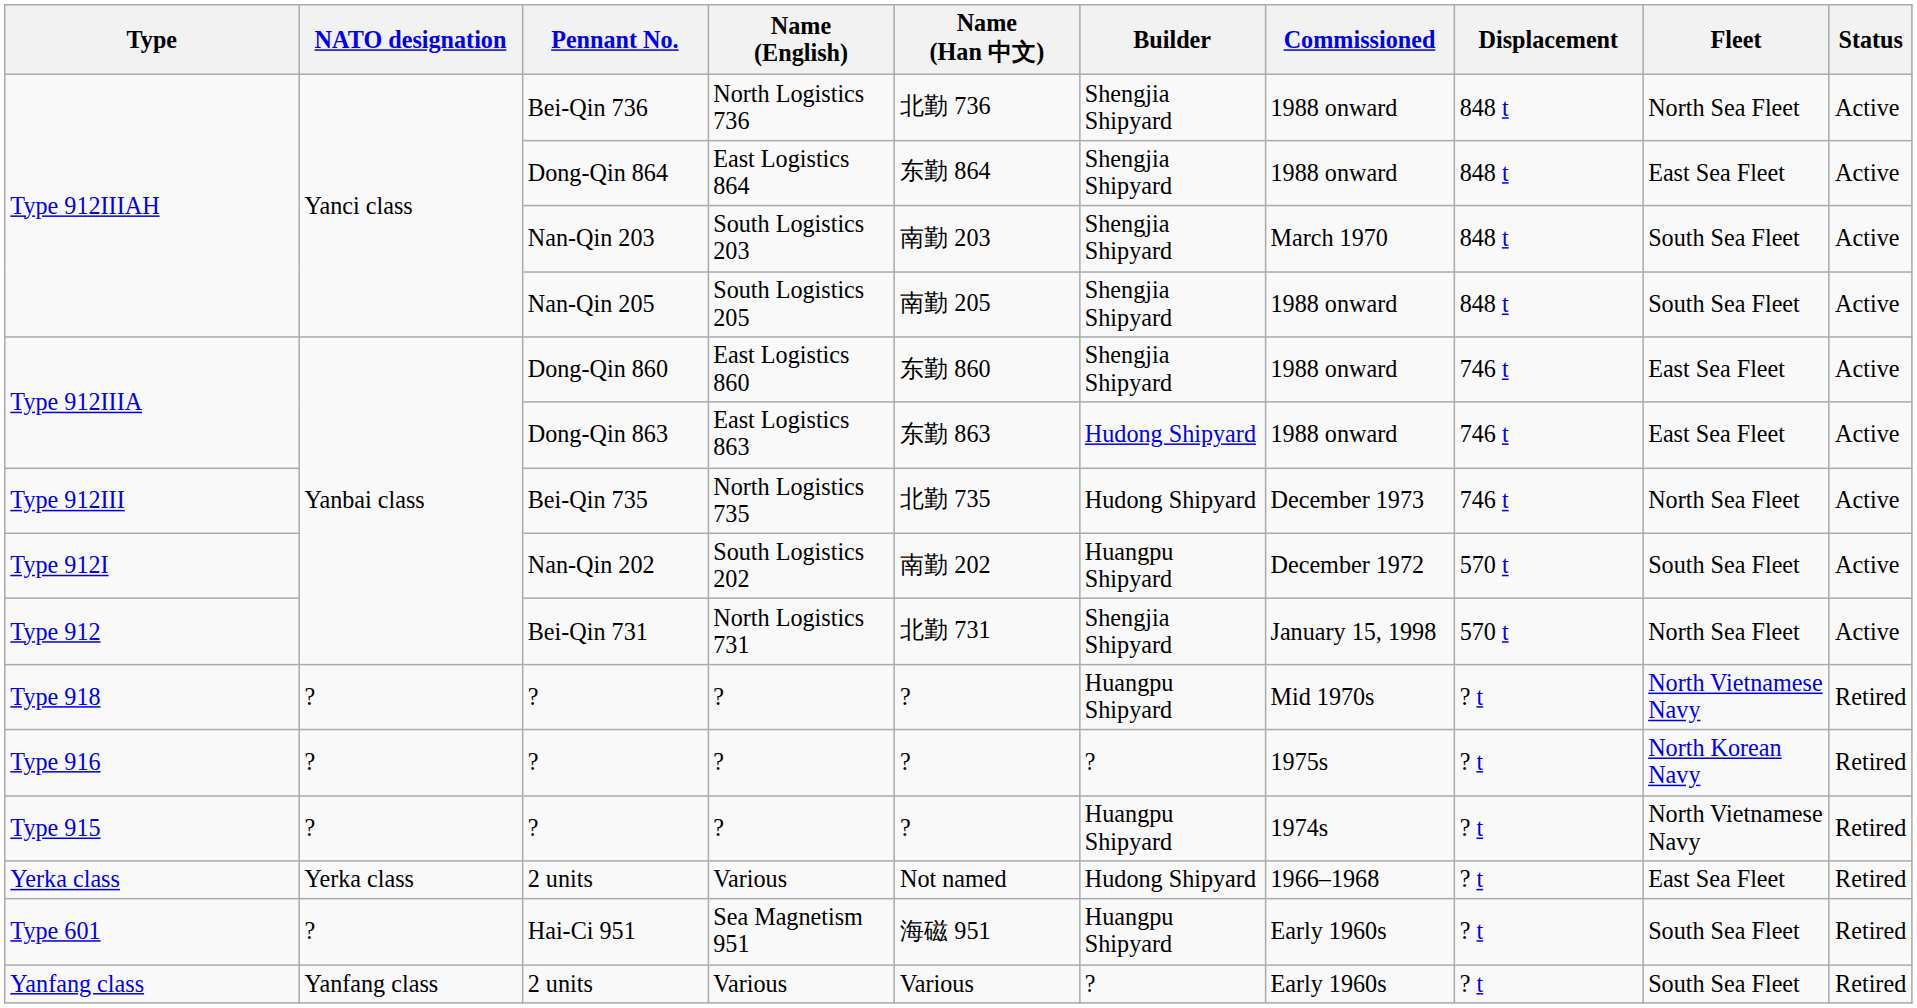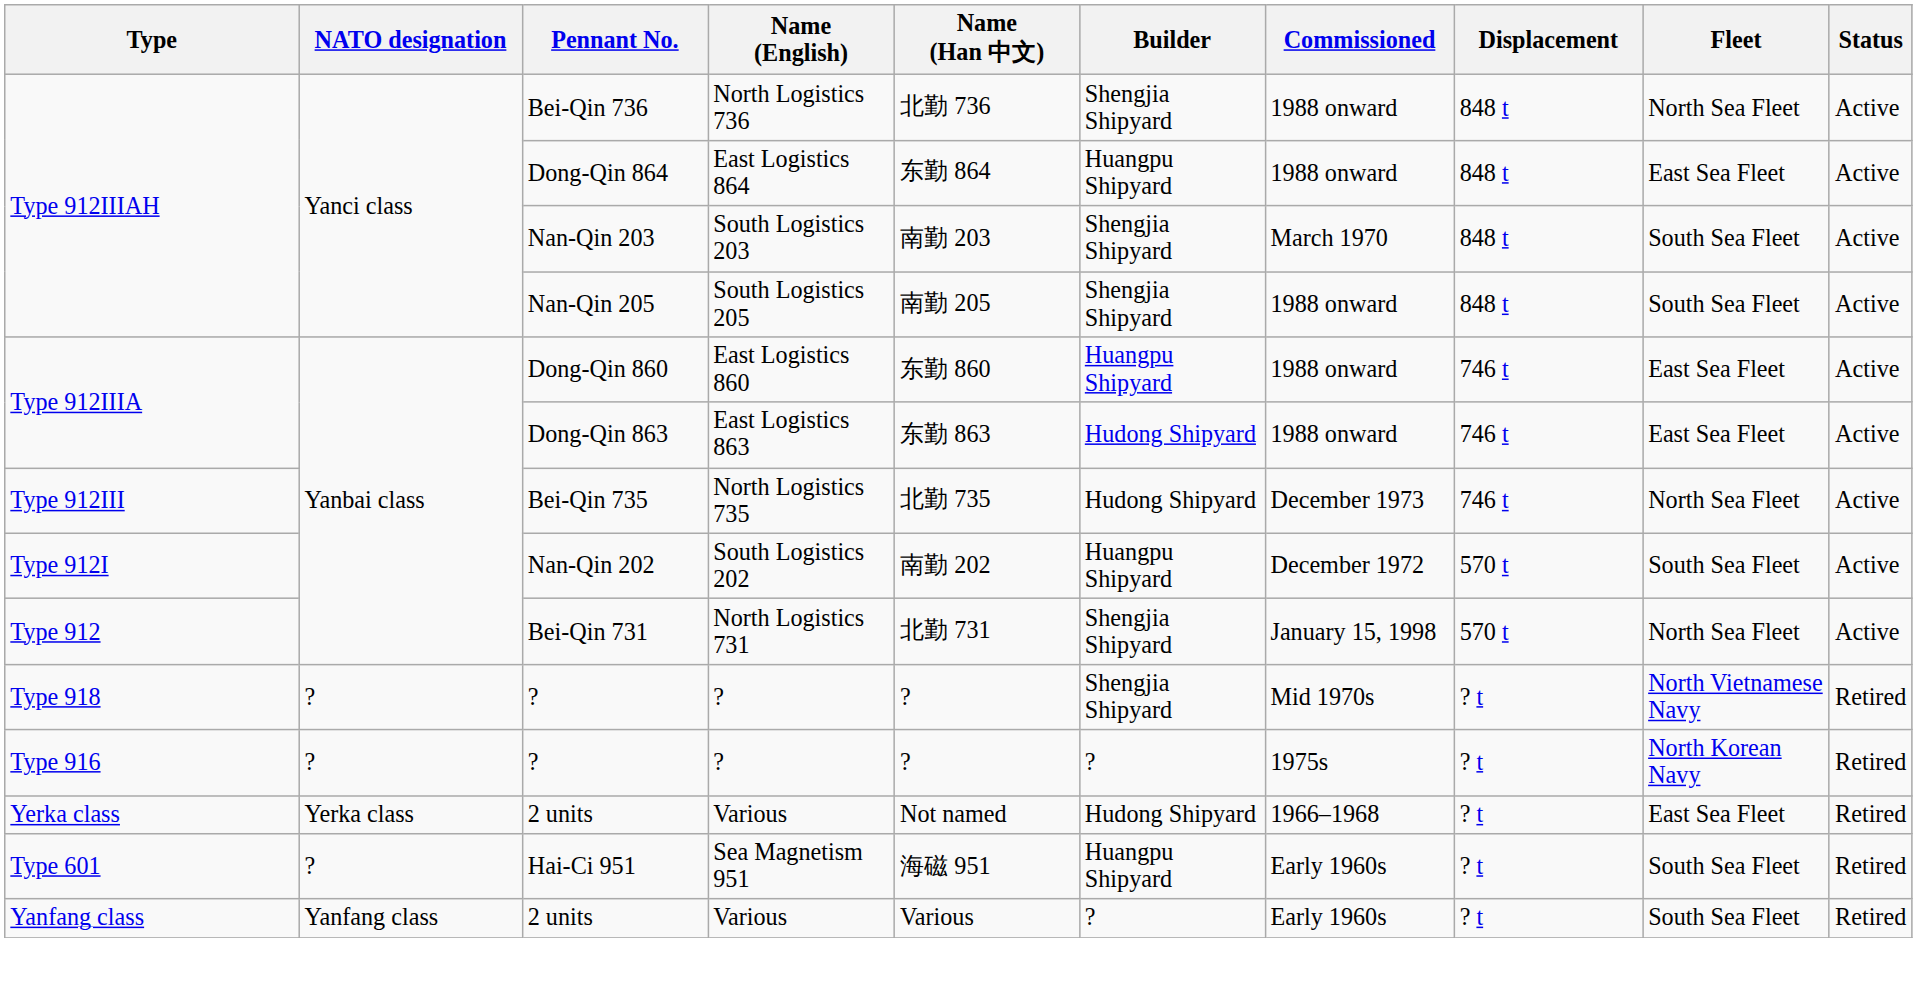Dong-Qin 864 | Builder: Shengjia Shipyard -> Huangpu Shipyard
Dong-Qin 860 | Builder: Shengjia Shipyard -> Huangpu Shipyard
Type 918 / ? | Builder: Huangpu Shipyard -> Shengjia Shipyard
- row: Type 915 | ? | ? | ? | ? | Huangpu Shipyard | 1974s | ? t | North Vietnamese Navy | Retired
